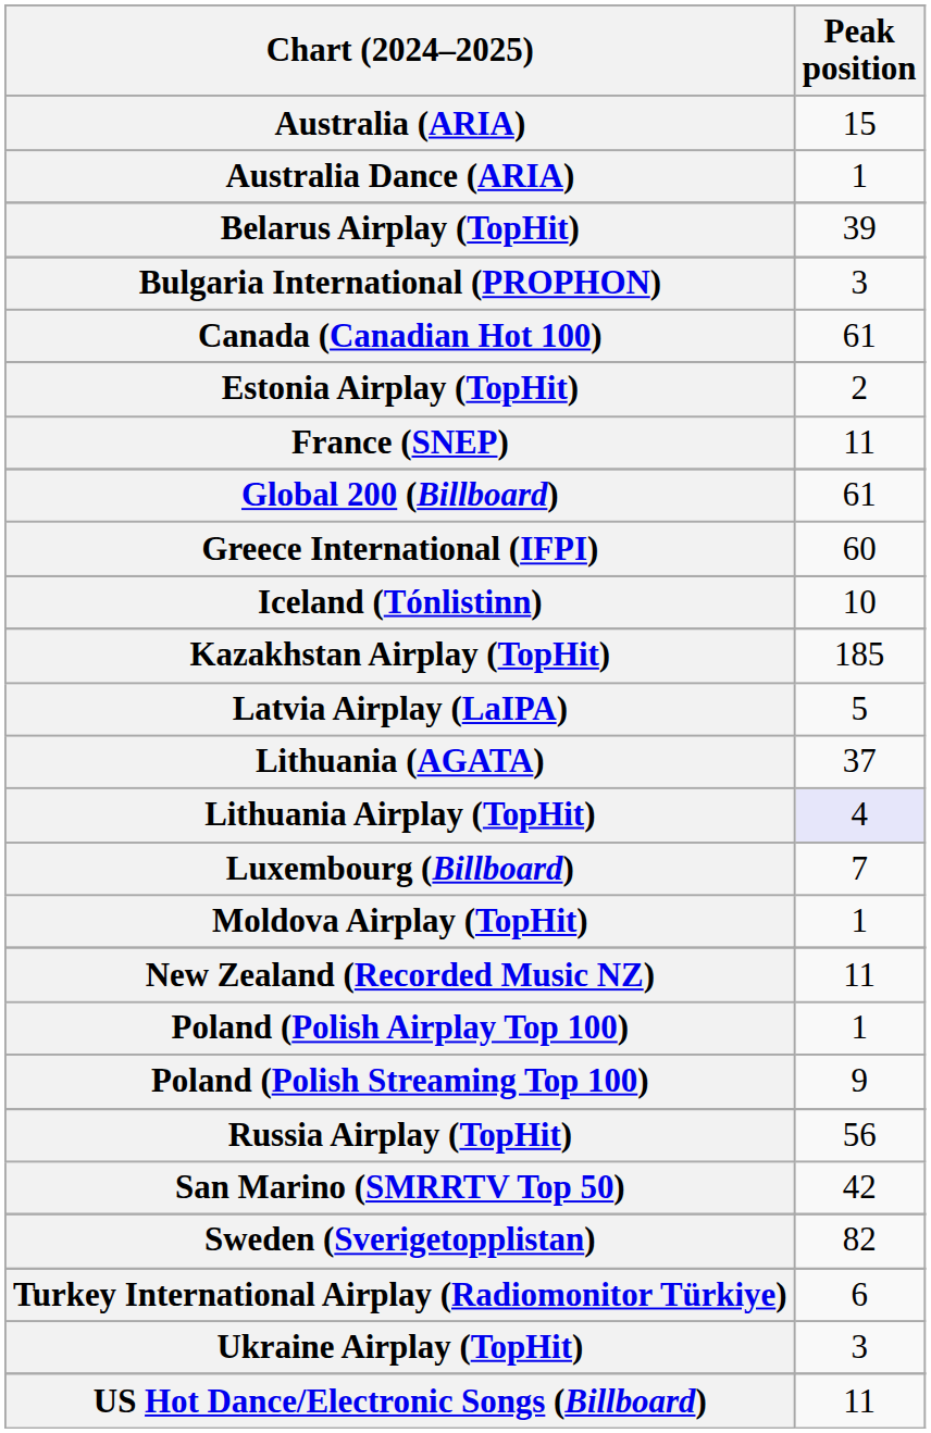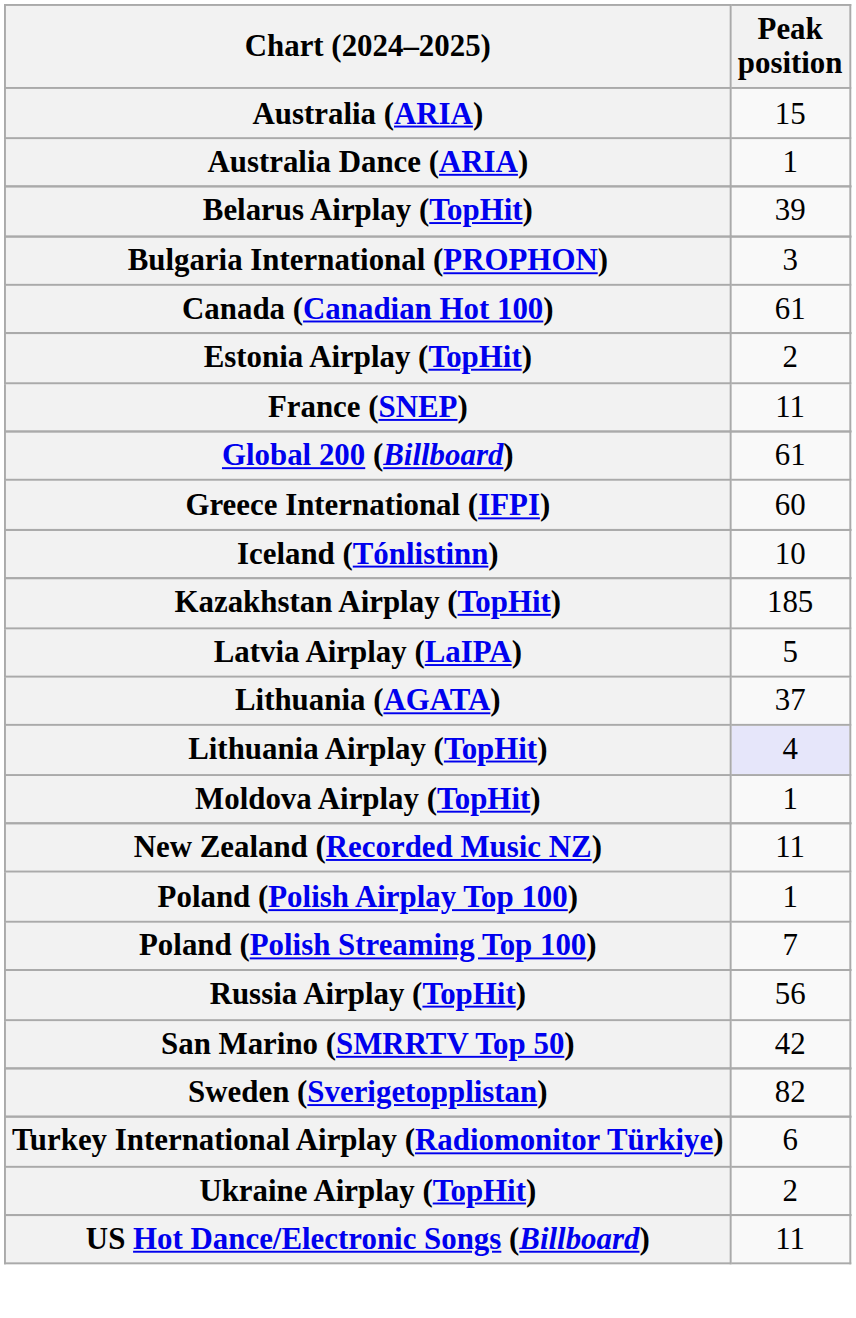- row: Luxembourg (Billboard) | 7
Poland (Polish Streaming Top 100) | Peak position: 9 -> 7
Ukraine Airplay (TopHit) | Peak position: 3 -> 2
